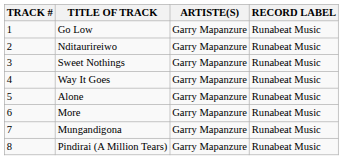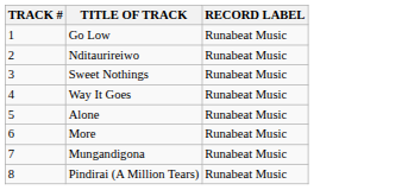- column: ARTISTE(S) | Garry Mapanzure | Garry Mapanzure | Garry Mapanzure | Garry Mapanzure | Garry Mapanzure | Garry Mapanzure | Garry Mapanzure | Garry Mapanzure
